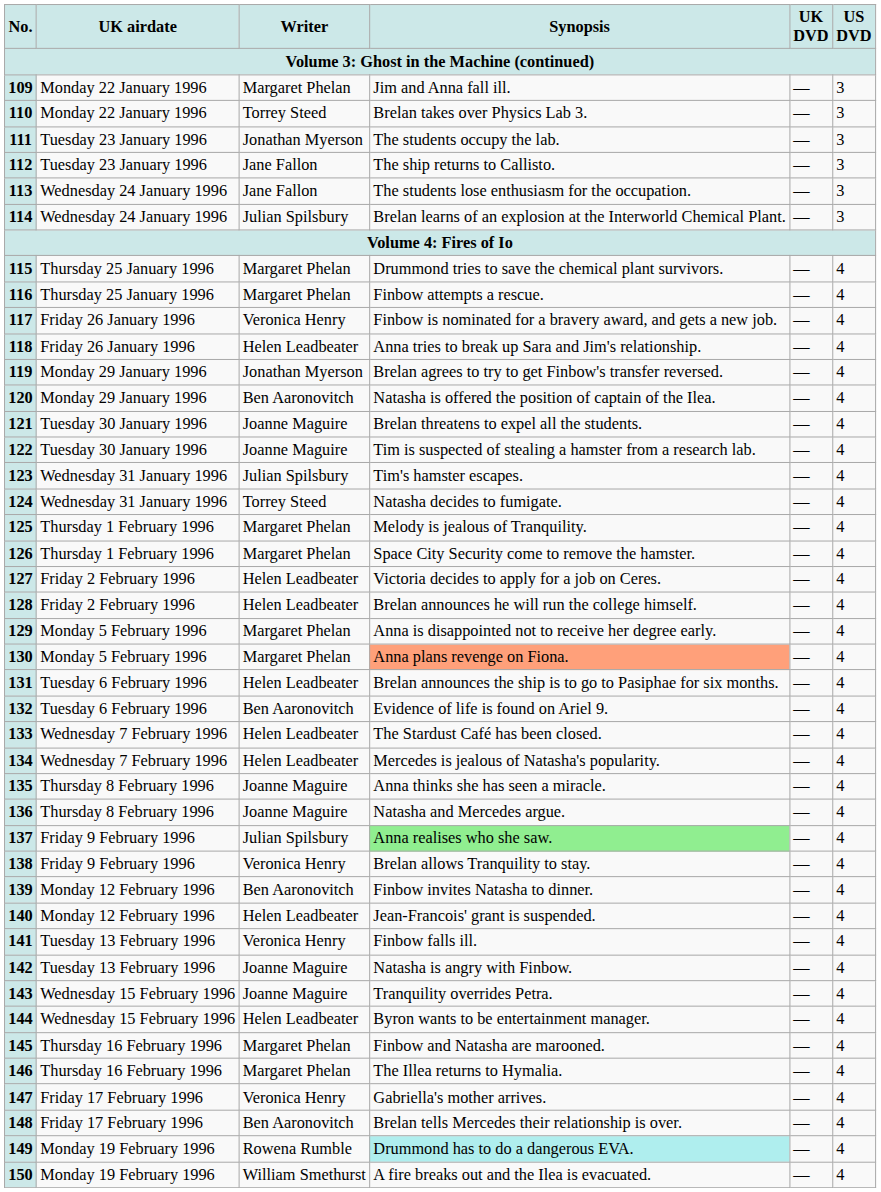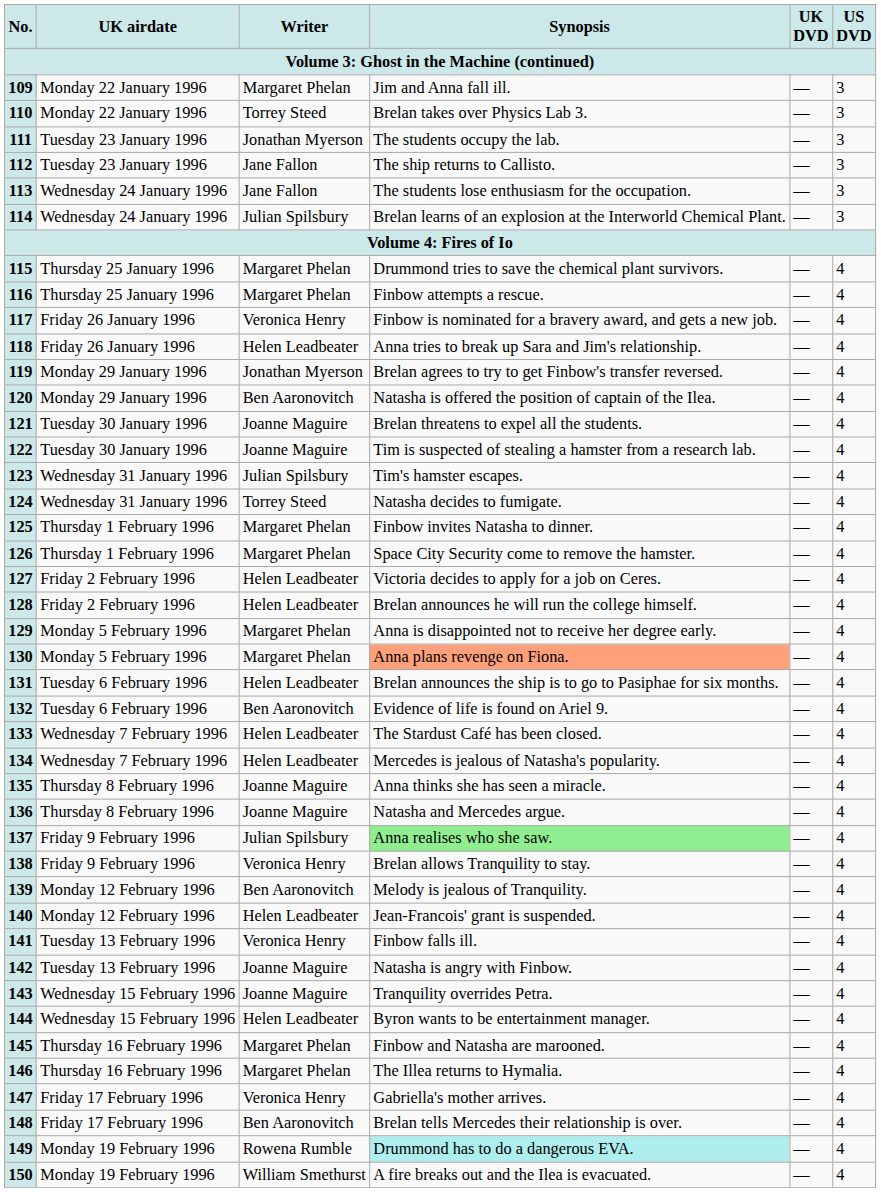125 | Synopsis: Melody is jealous of Tranquility. -> Finbow invites Natasha to dinner.
139 | Synopsis: Finbow invites Natasha to dinner. -> Melody is jealous of Tranquility.
